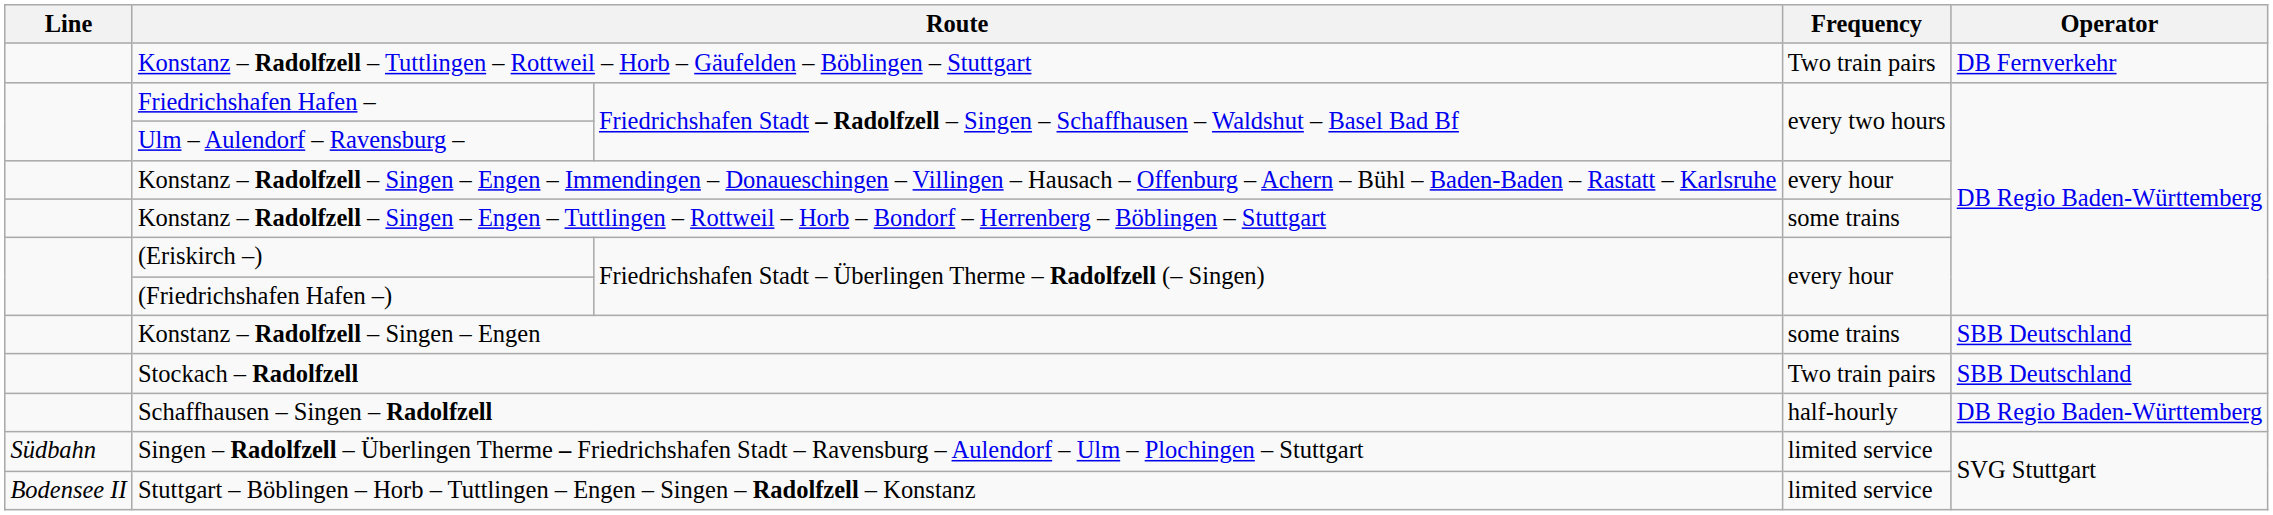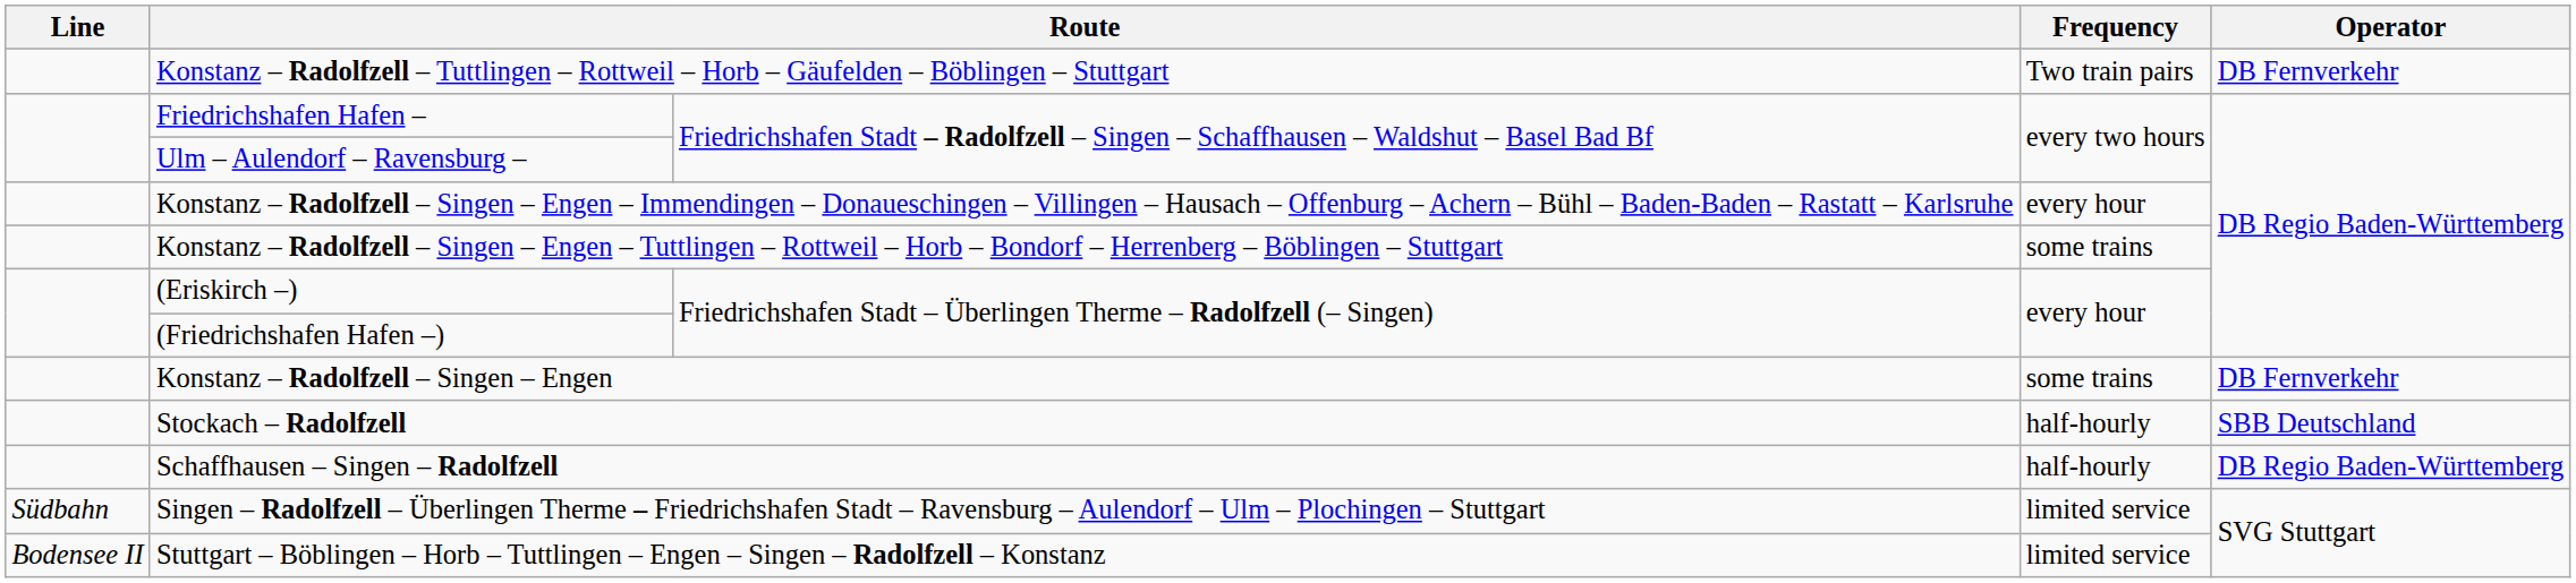Konstanz – Radolfzell – Singen – Engen | Operator: SBB Deutschland -> DB Fernverkehr
Stockach – Radolfzell | Frequency: Two train pairs -> half-hourly
